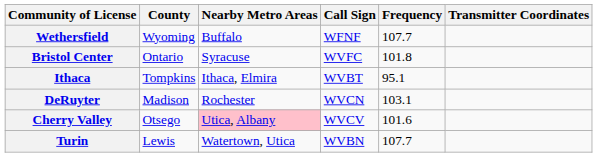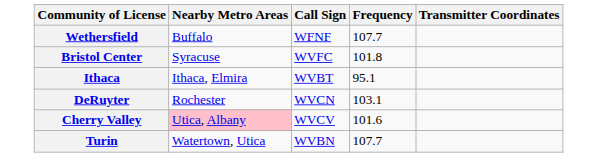- column: County | Wyoming | Ontario | Tompkins | Madison | Otsego | Lewis
